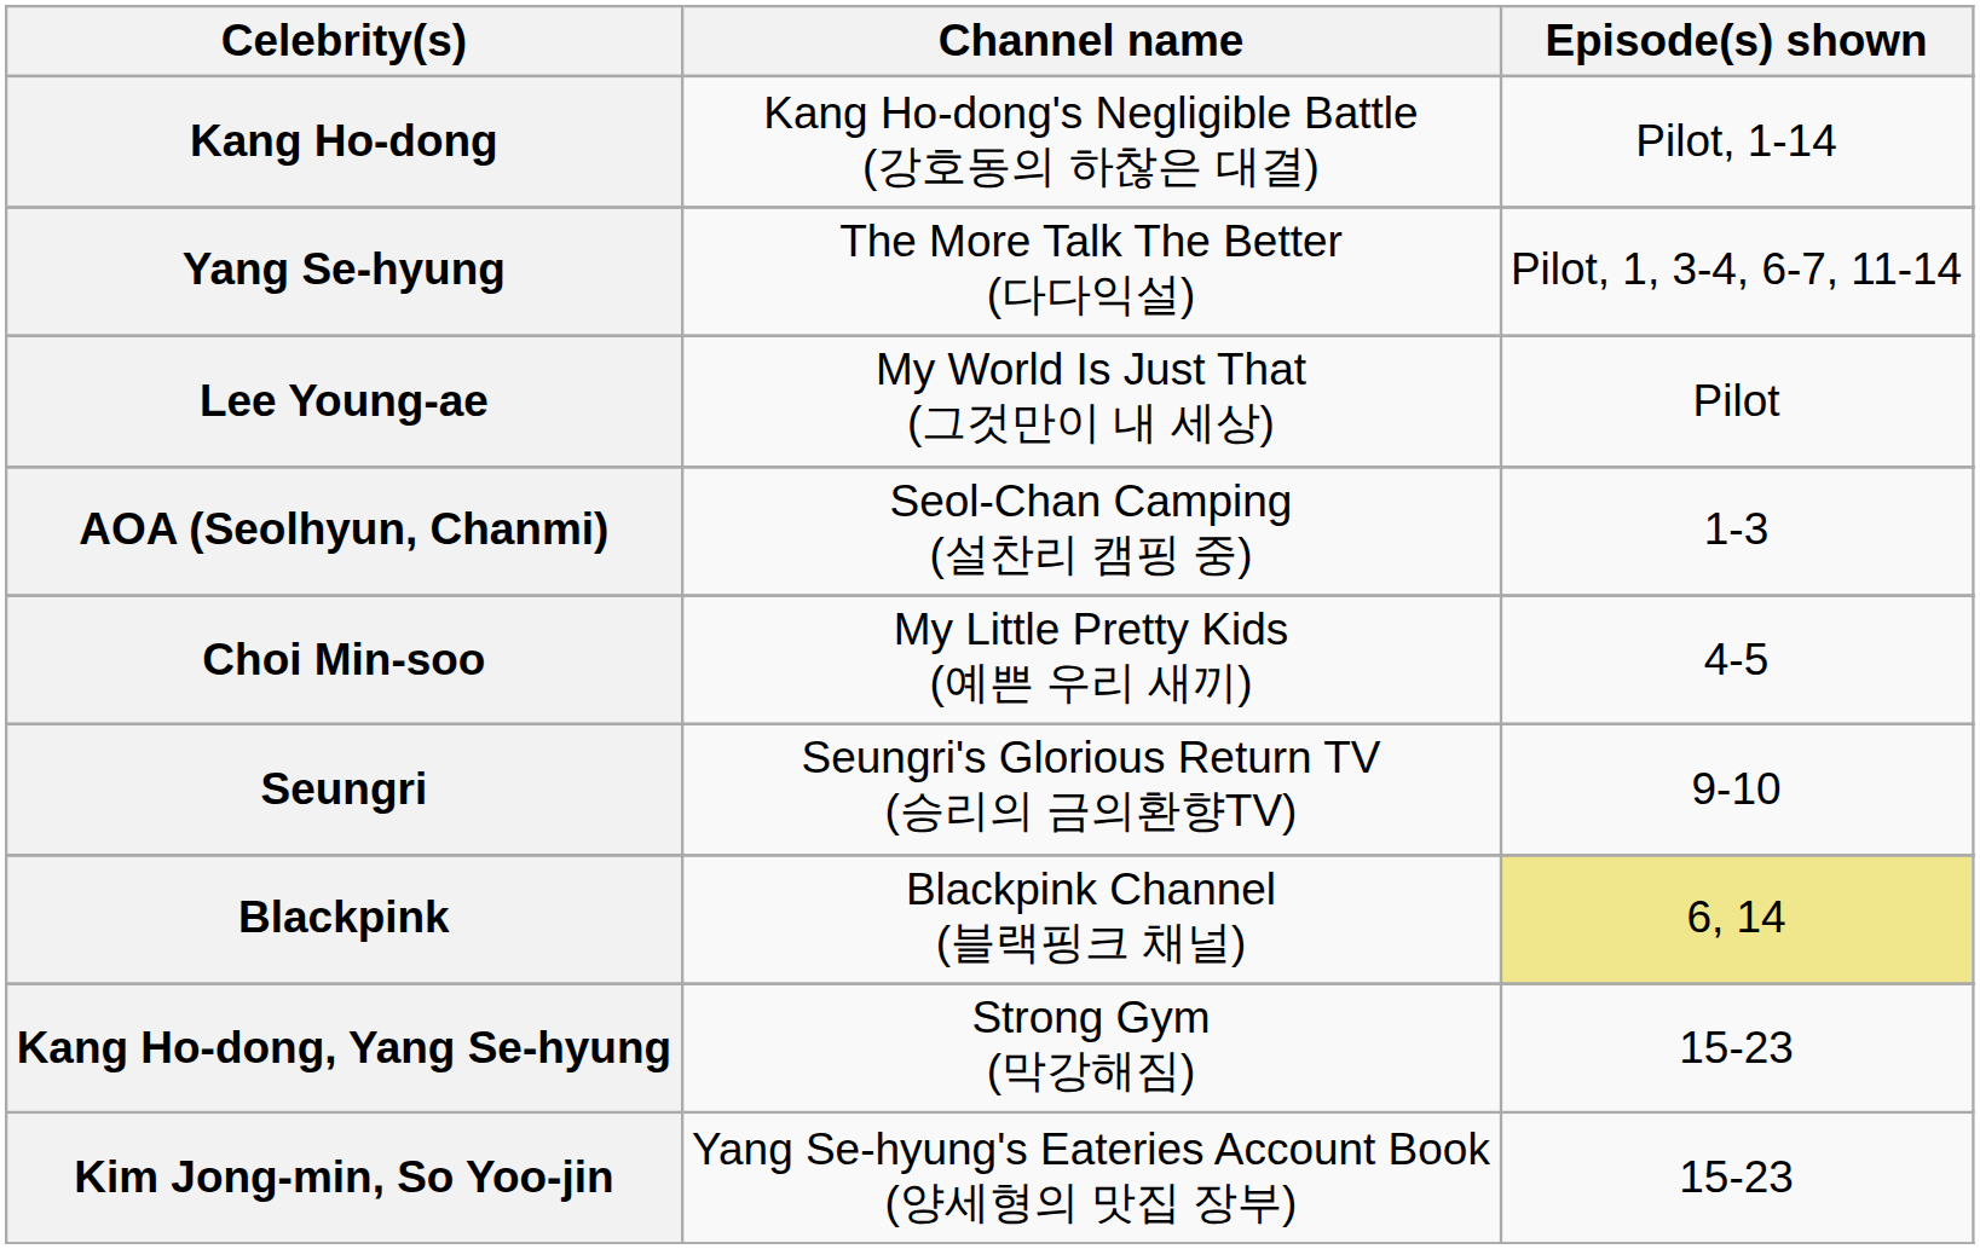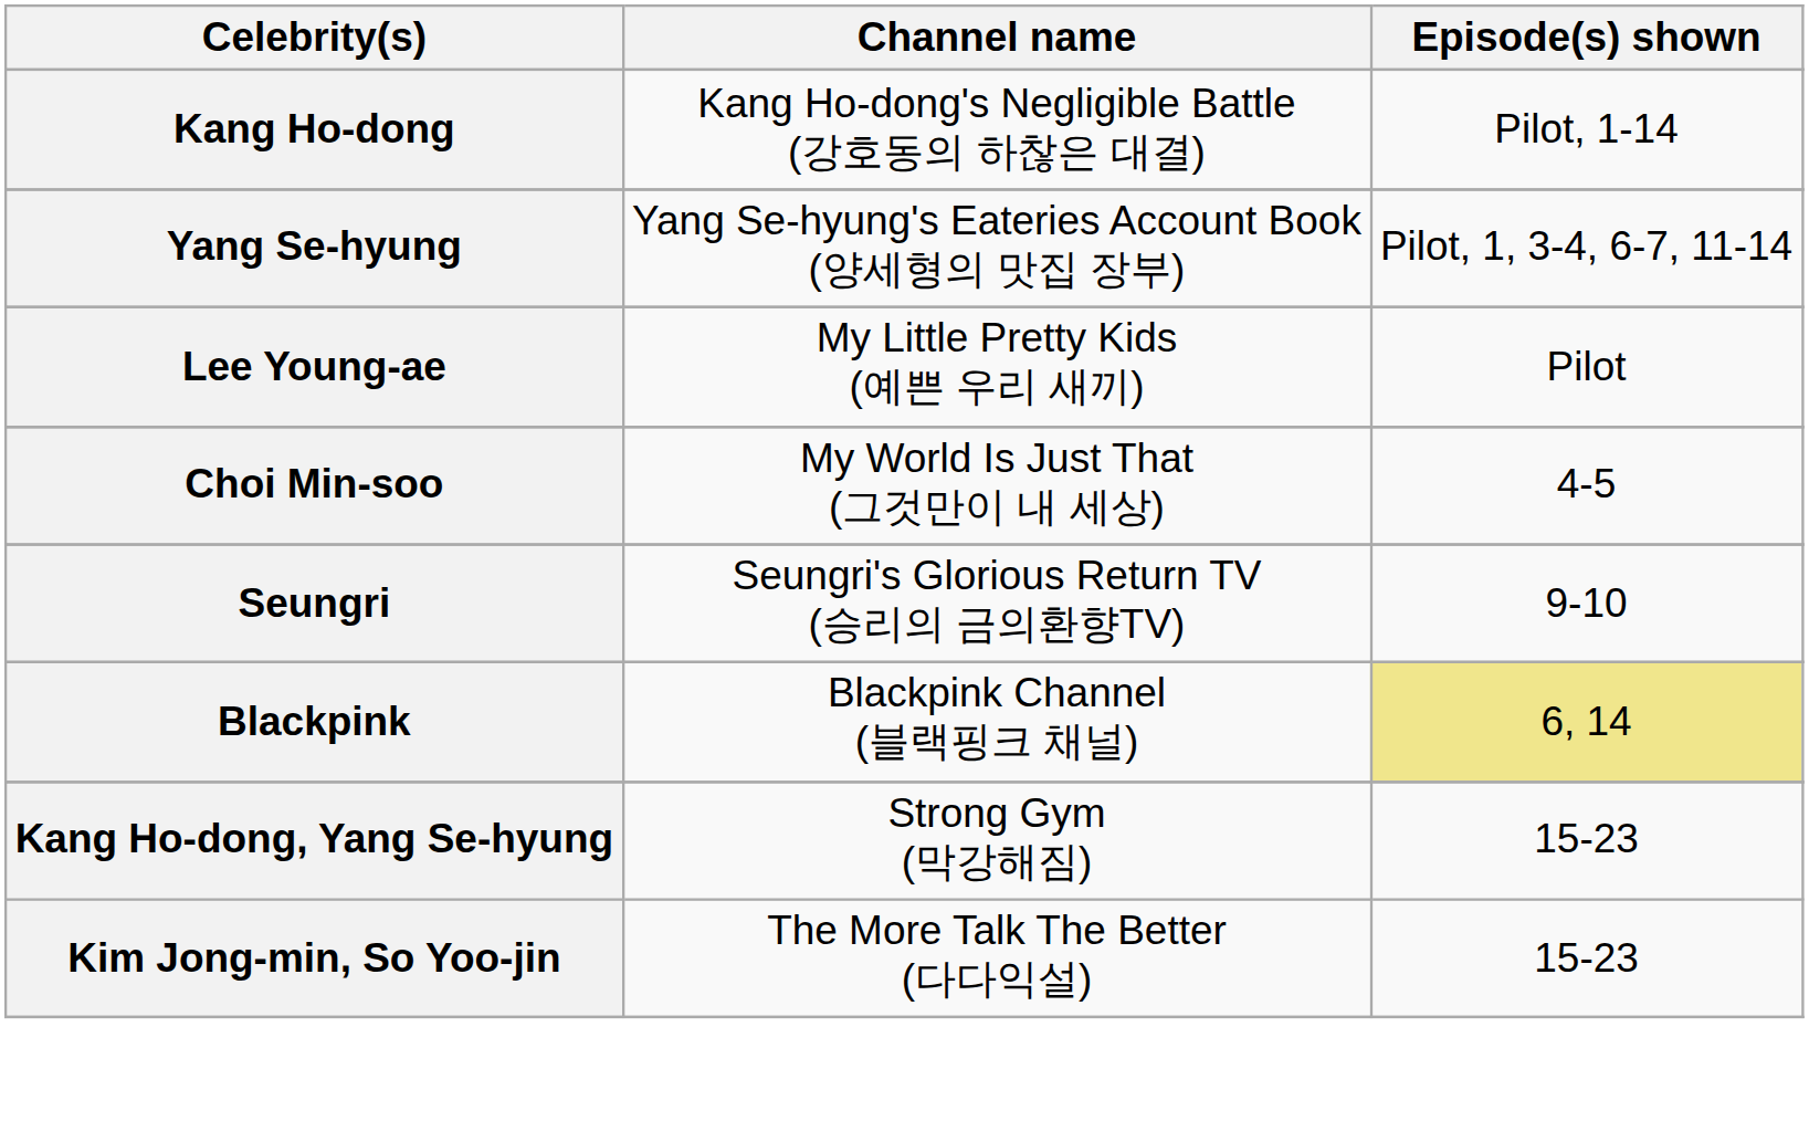Yang Se-hyung | Channel name: The More Talk The Better (다다익설) -> Yang Se-hyung's Eateries Account Book (양세형의 맛집 장부)
Lee Young-ae | Channel name: My World Is Just That (그것만이 내 세상) -> My Little Pretty Kids (예쁜 우리 새끼)
- row: AOA (Seolhyun, Chanmi) | Seol-Chan Camping (설찬리 캠핑 중) | 1-3
Choi Min-soo | Channel name: My Little Pretty Kids (예쁜 우리 새끼) -> My World Is Just That (그것만이 내 세상)
Kim Jong-min, So Yoo-jin | Channel name: Yang Se-hyung's Eateries Account Book (양세형의 맛집 장부) -> The More Talk The Better (다다익설)
